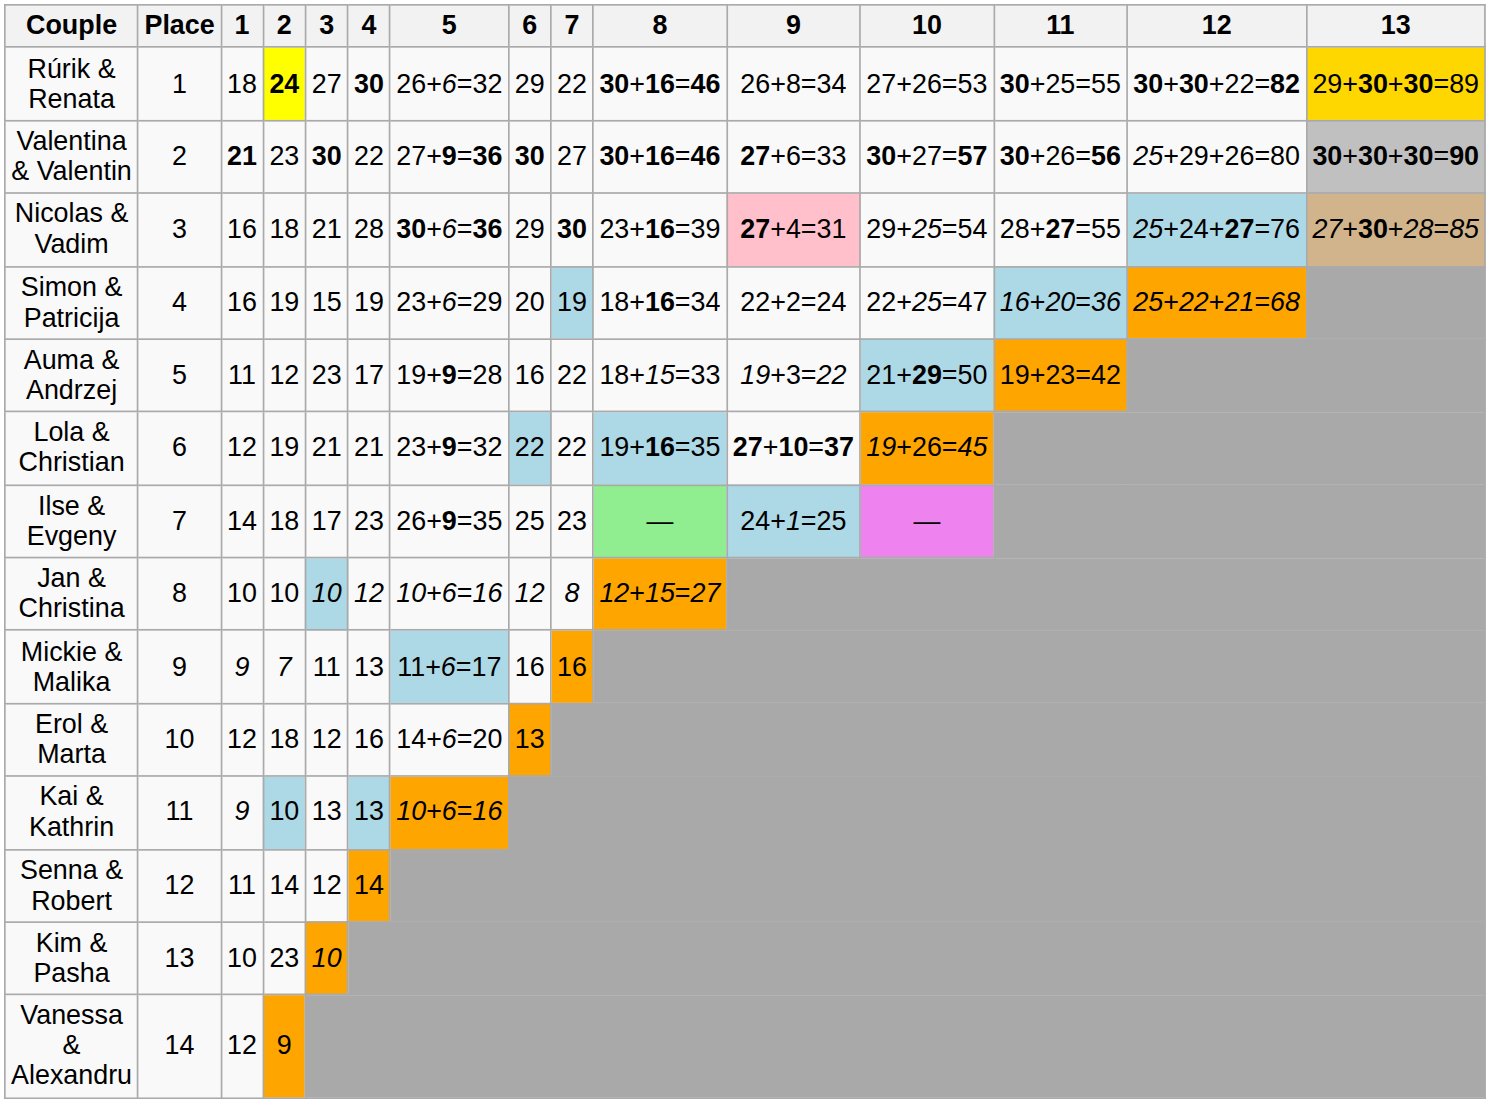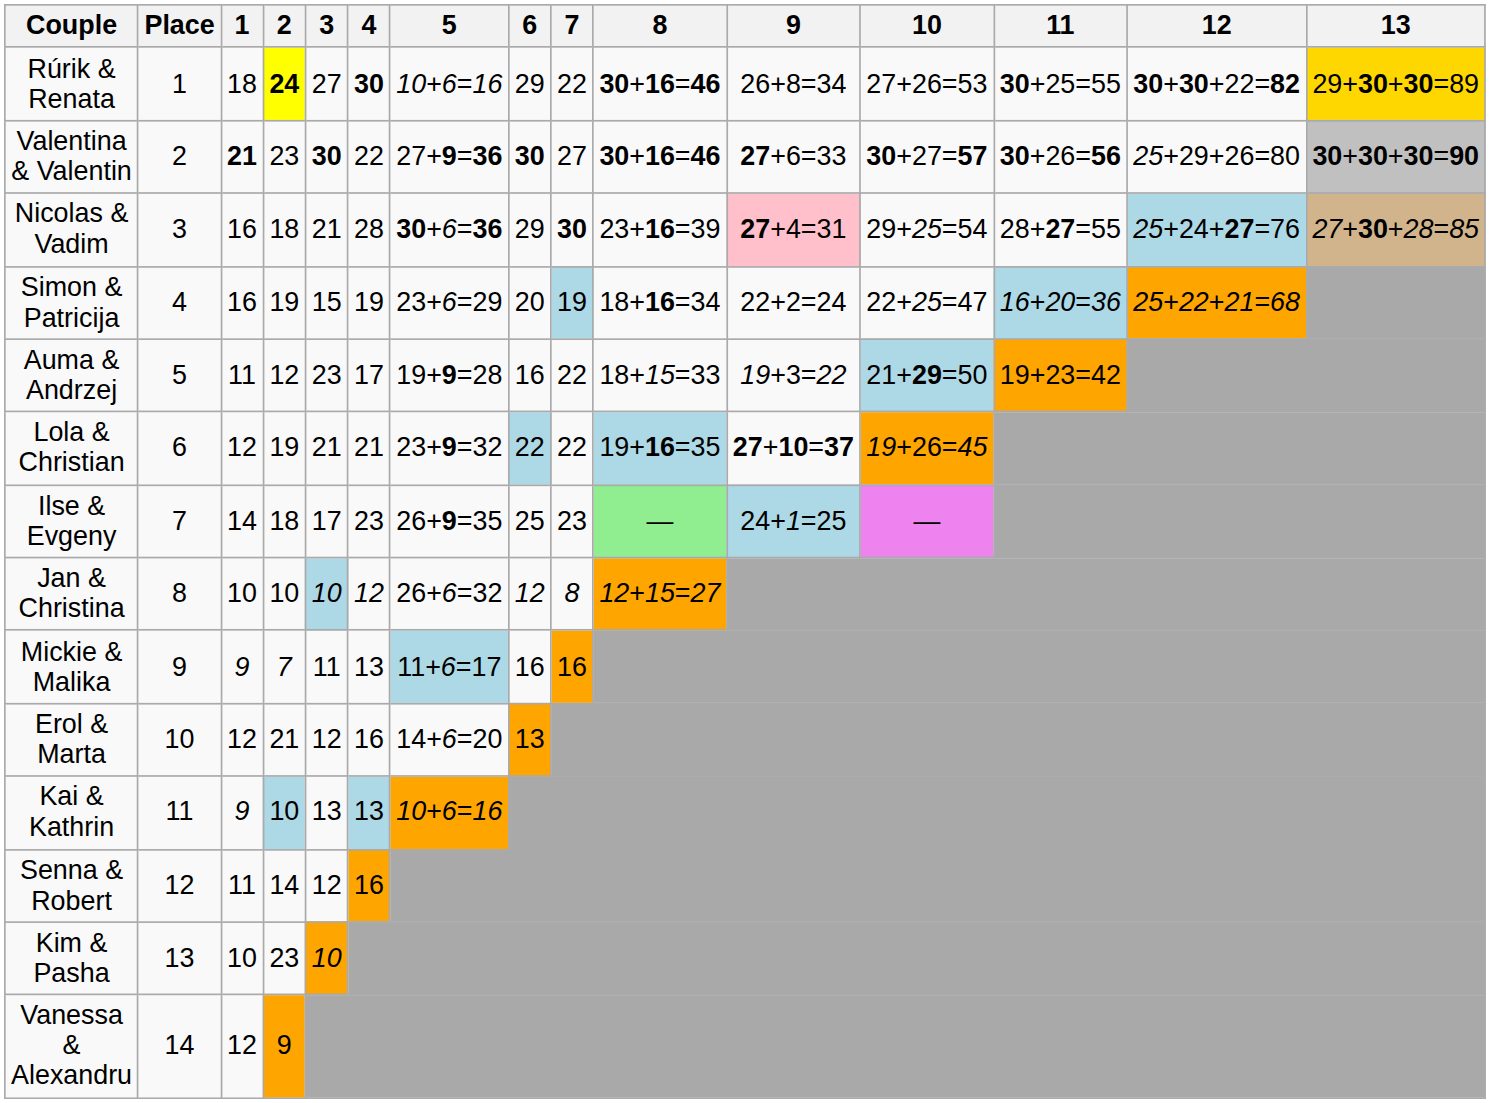Rúrik & Renata | 5: 26+6=32 -> 10+6=16
Jan & Christina | 5: 10+6=16 -> 26+6=32
Erol & Marta | 2: 18 -> 21
Senna & Robert | 4: 14 -> 16
